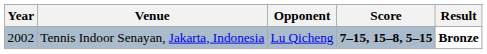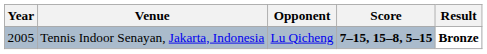Tennis Indoor Senayan, Jakarta, Indonesia | Year: 2002 -> 2005
